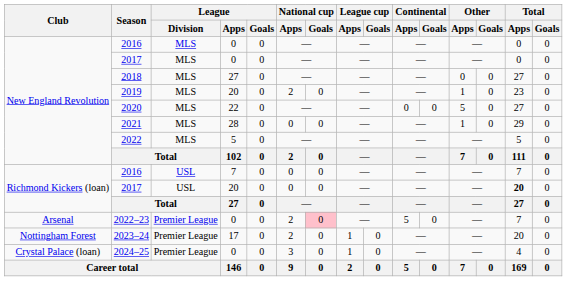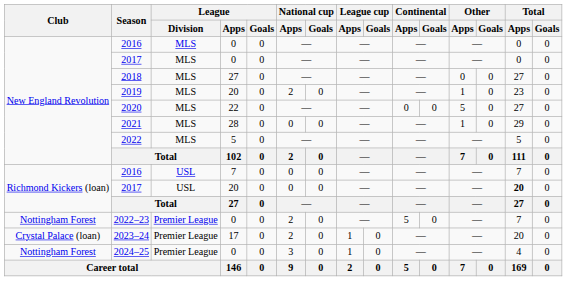2022–23 | Club: Arsenal -> Nottingham Forest
2022–23 | National cup / Goals: pink background -> no background
2023–24 | Club: Nottingham Forest -> Crystal Palace (loan)
2024–25 | Club: Crystal Palace (loan) -> Nottingham Forest
